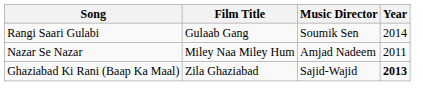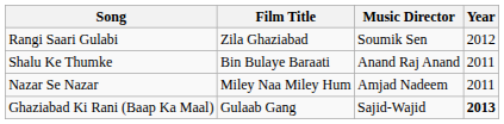Rangi Saari Gulabi | Film Title: Gulaab Gang -> Zila Ghaziabad
Rangi Saari Gulabi | Year: 2014 -> 2012
+ row: Shalu Ke Thumke | Bin Bulaye Baraati | Anand Raj Anand | 2011
Ghaziabad Ki Rani (Baap Ka Maal) | Film Title: Zila Ghaziabad -> Gulaab Gang
